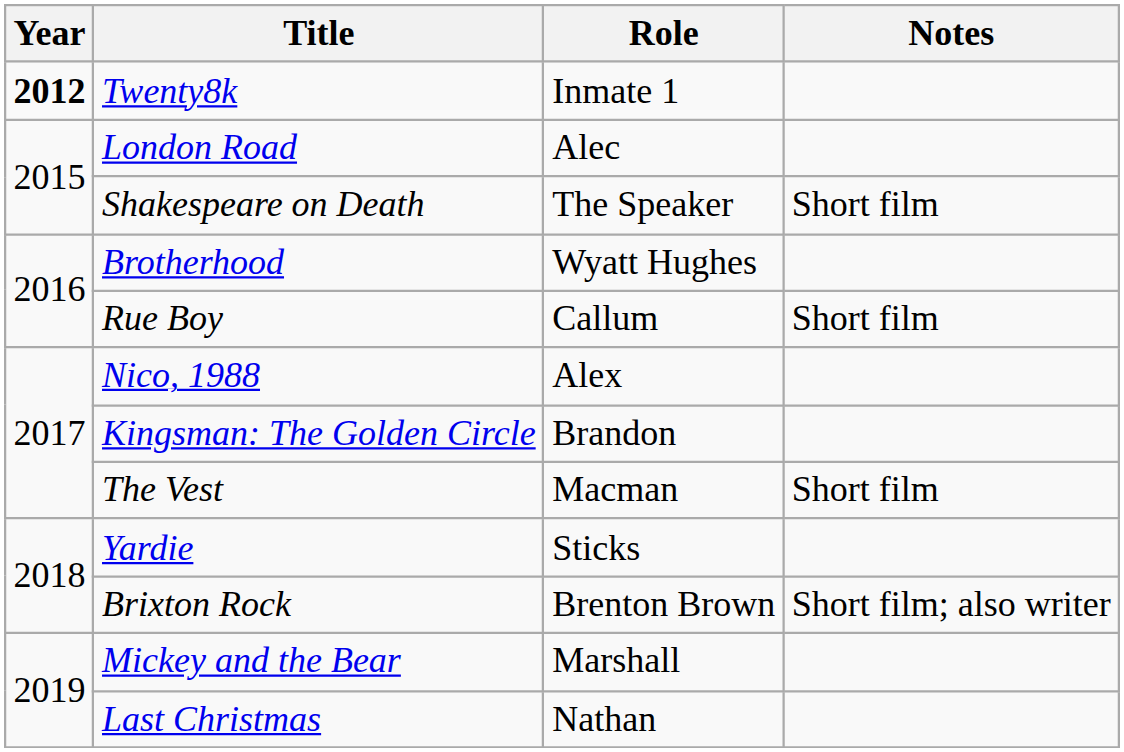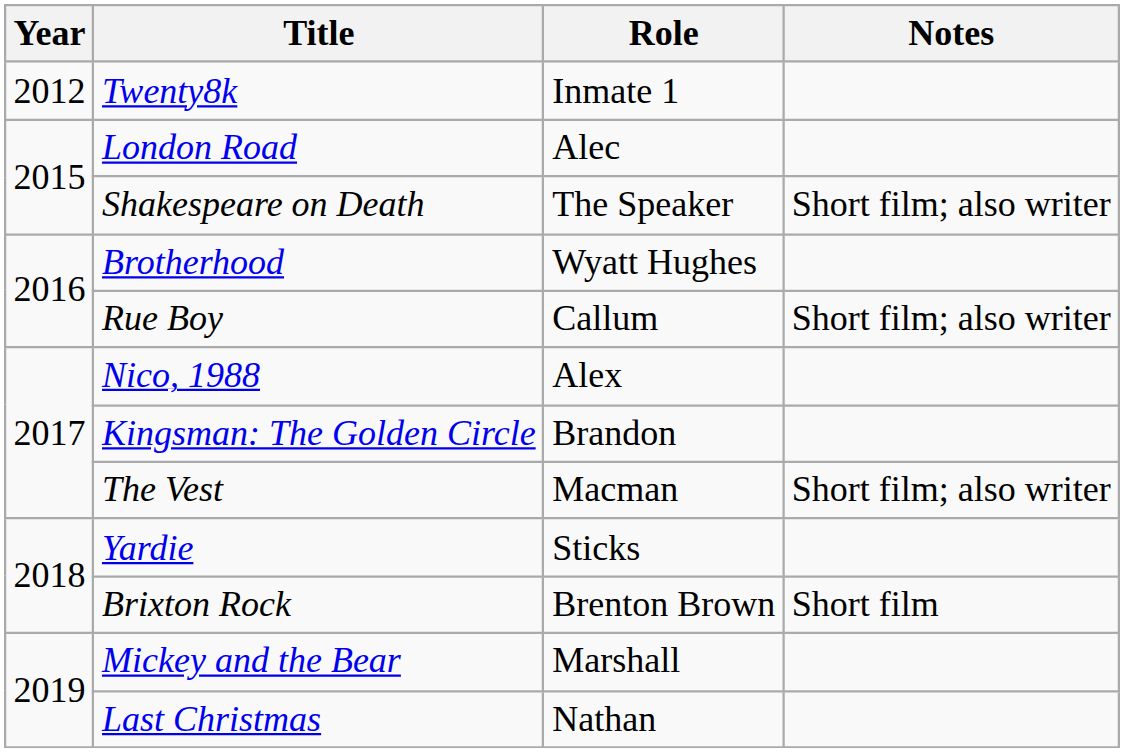Twenty8k | Year: bold -> normal
Shakespeare on Death | Notes: Short film -> Short film; also writer
Rue Boy | Notes: Short film -> Short film; also writer
The Vest | Notes: Short film -> Short film; also writer
Brixton Rock | Notes: Short film; also writer -> Short film
